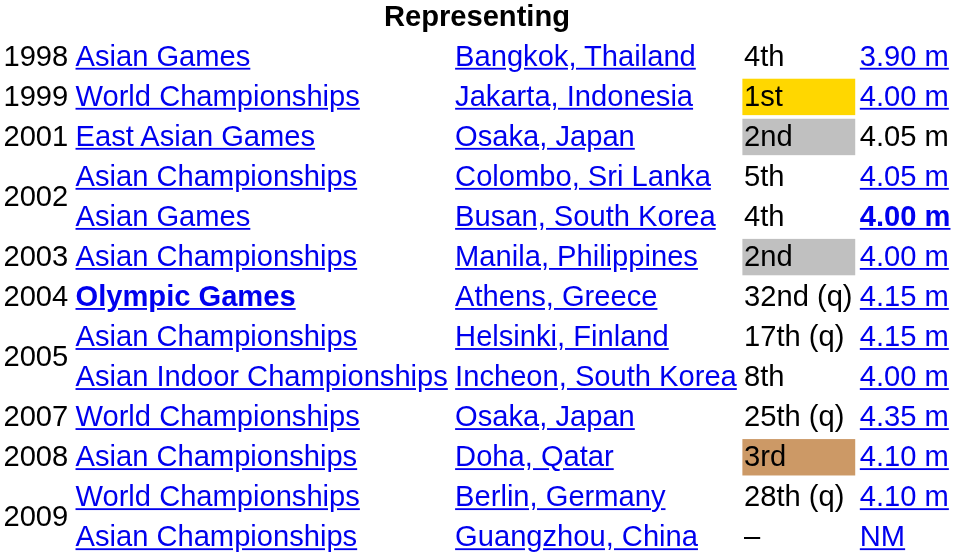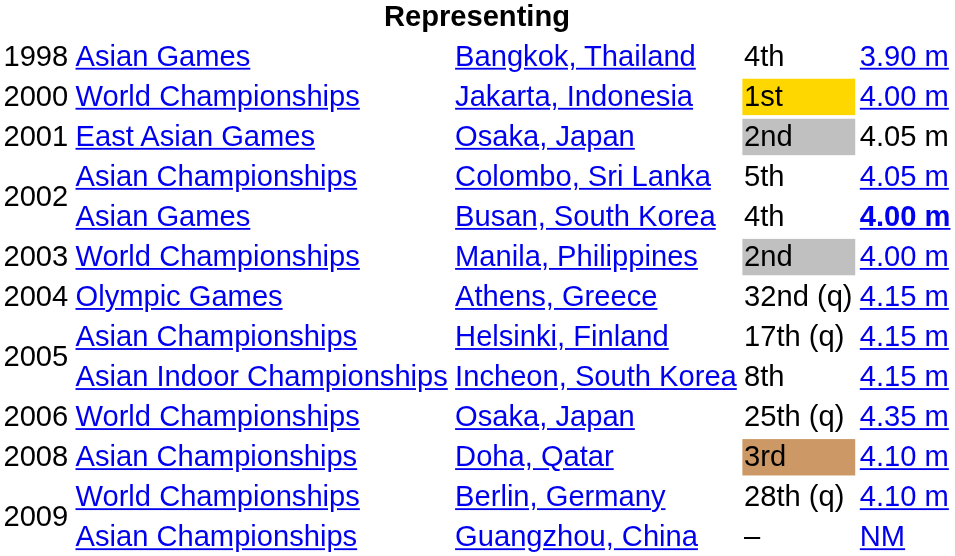Jakarta, Indonesia | column 1: 1999 -> 2000
Manila, Philippines | column 2: Asian Championships -> World Championships
Athens, Greece | column 2: bold -> normal
Incheon, South Korea | column 5: 4.00 m -> 4.15 m
Osaka, Japan / 25th (q) | column 1: 2007 -> 2006
